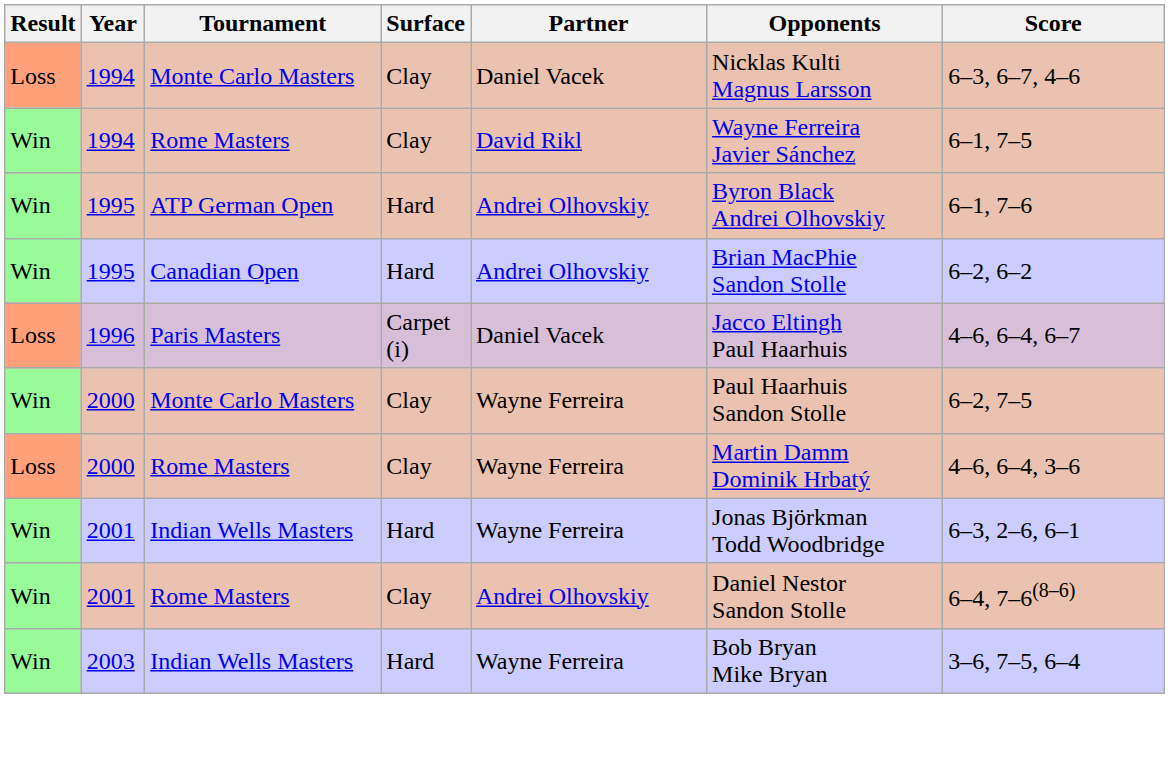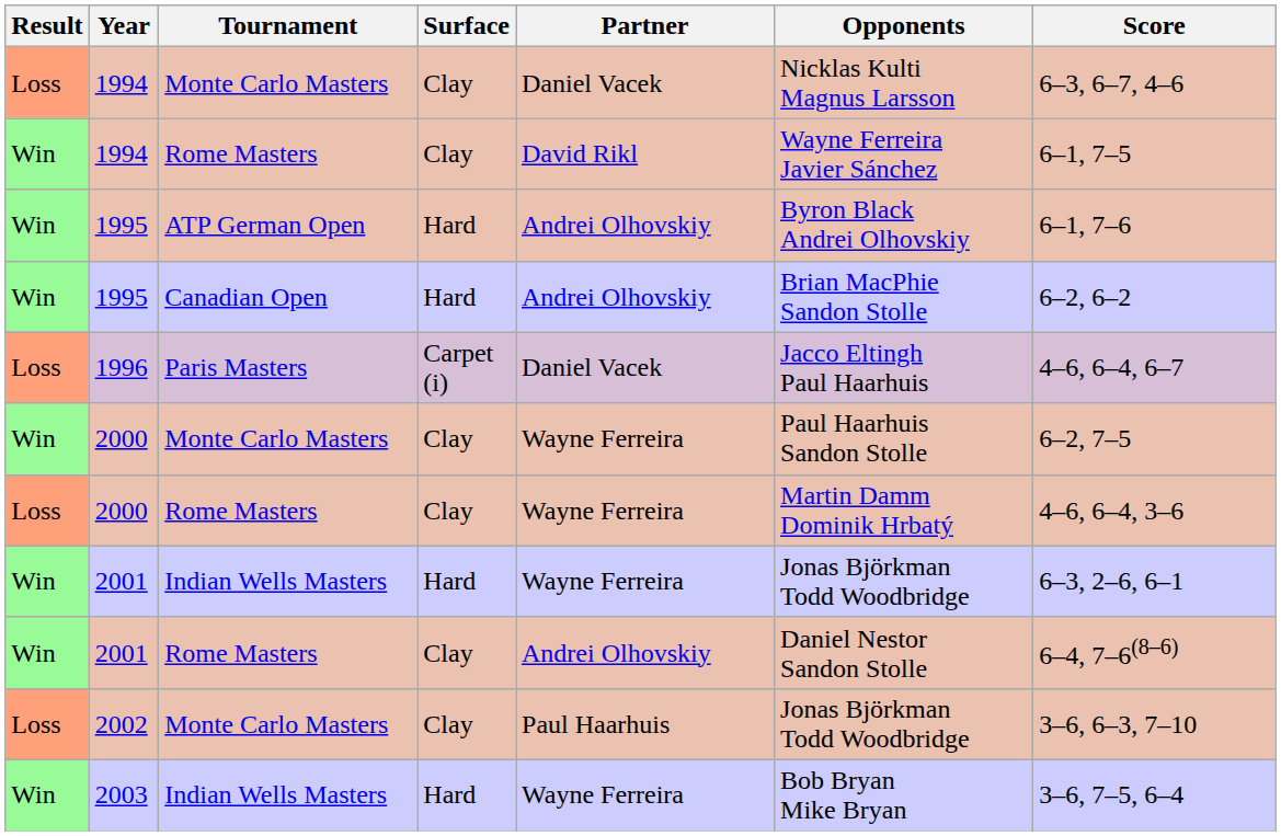+ row: Loss | 2002 | Monte Carlo Masters | Clay | Paul Haarhuis | Jonas Björkman Todd Woodbridge | 3–6, 6–3, 7–10
